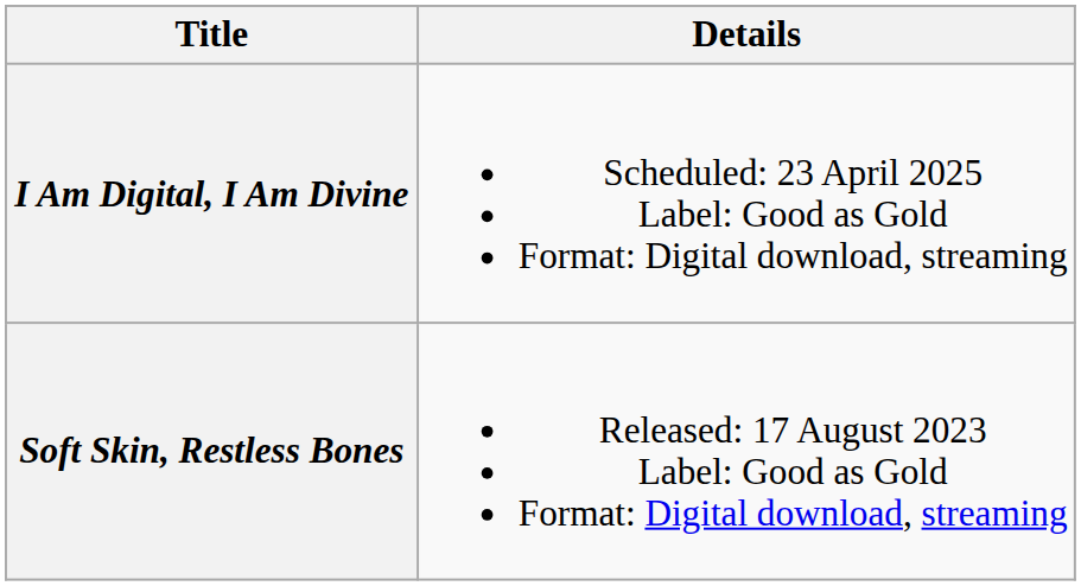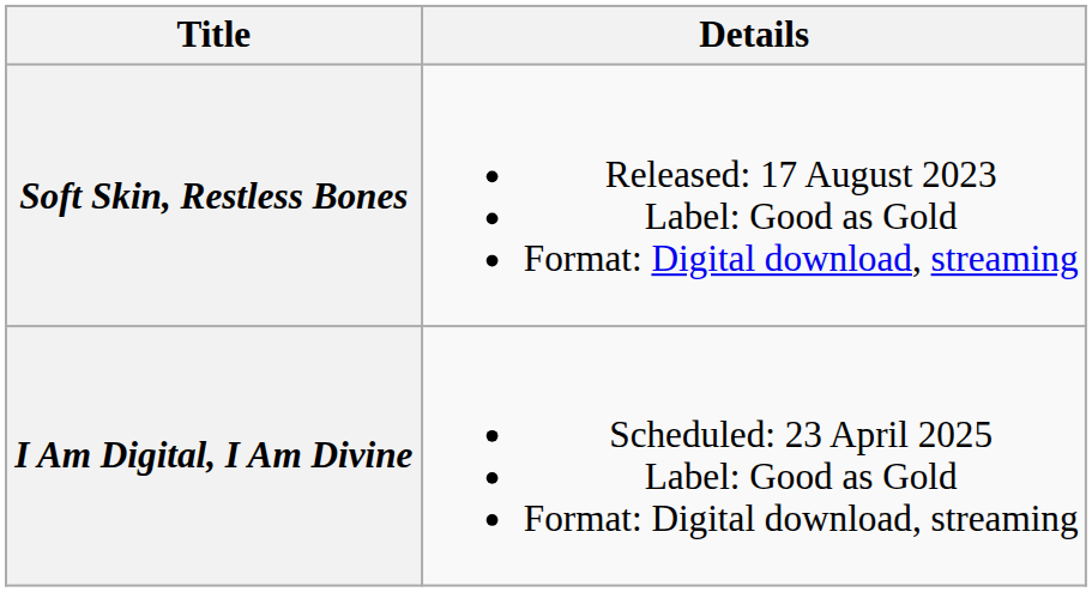rows swapped: Soft Skin, Restless Bones <-> I Am Digital, I Am Divine
